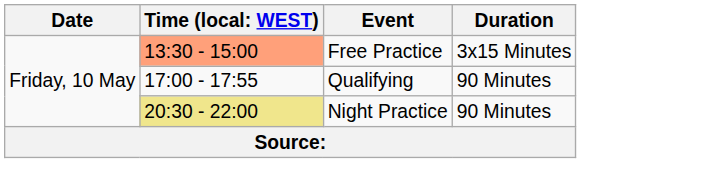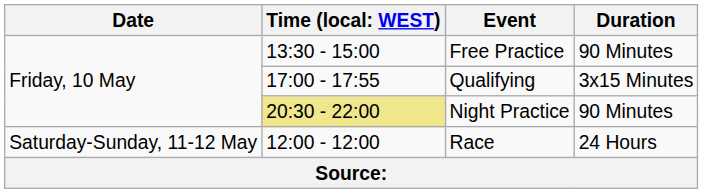Free Practice | column 2: lightsalmon background -> no background
Free Practice | Duration: 3x15 Minutes -> 90 Minutes
Qualifying | Duration: 90 Minutes -> 3x15 Minutes
+ row: Saturday-Sunday, 11-12 May | 12:00 - 12:00 | Race | 24 Hours
